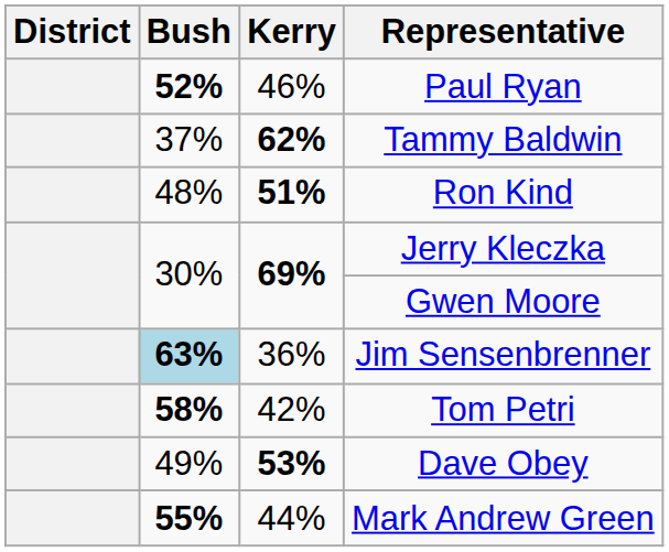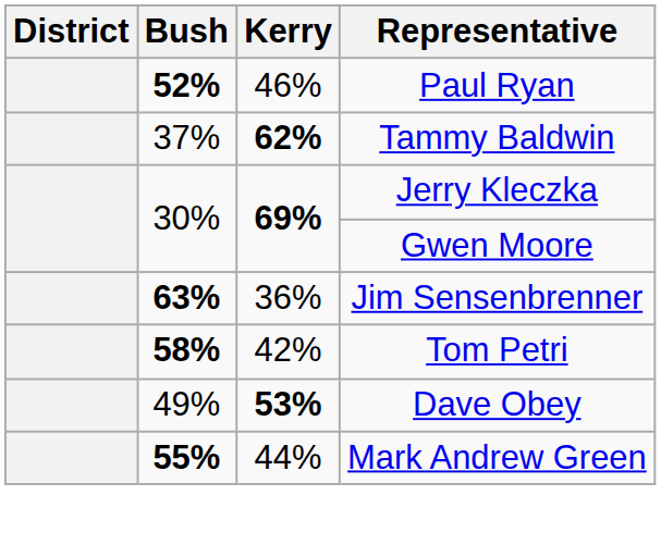- row: 48% | 51% | Ron Kind
Jim Sensenbrenner | Bush: lightblue background -> no background
